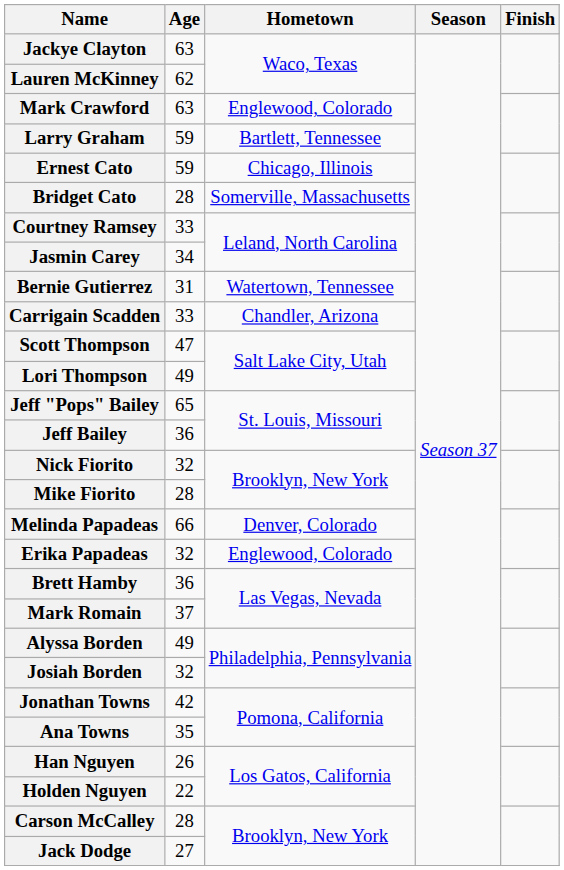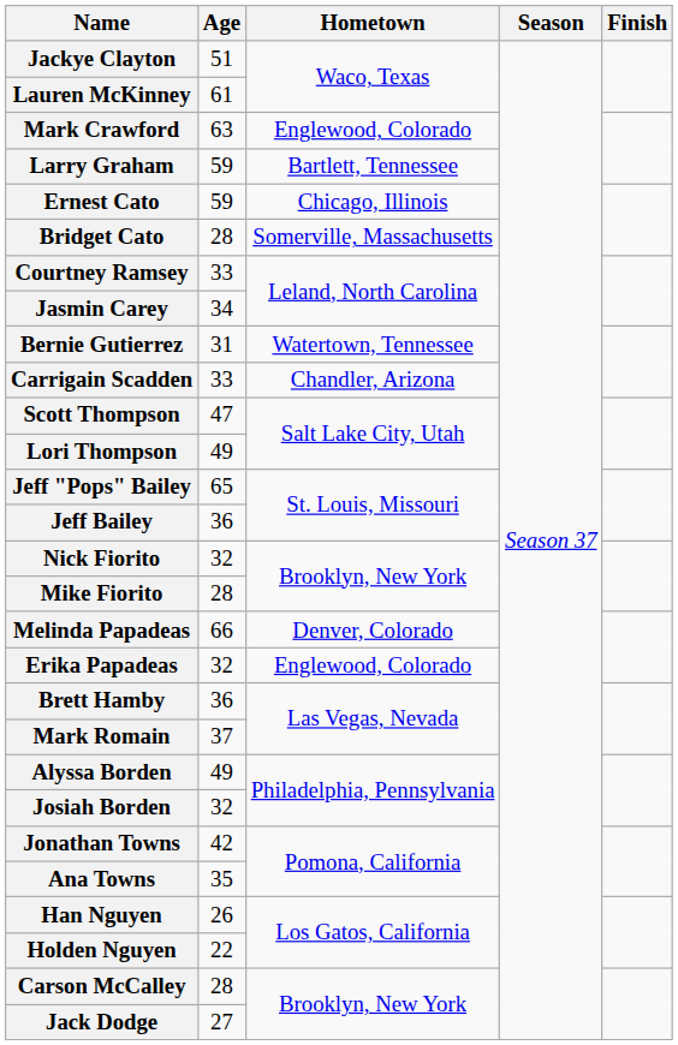Jackye Clayton | Age: 63 -> 51
Lauren McKinney | Age: 62 -> 61
